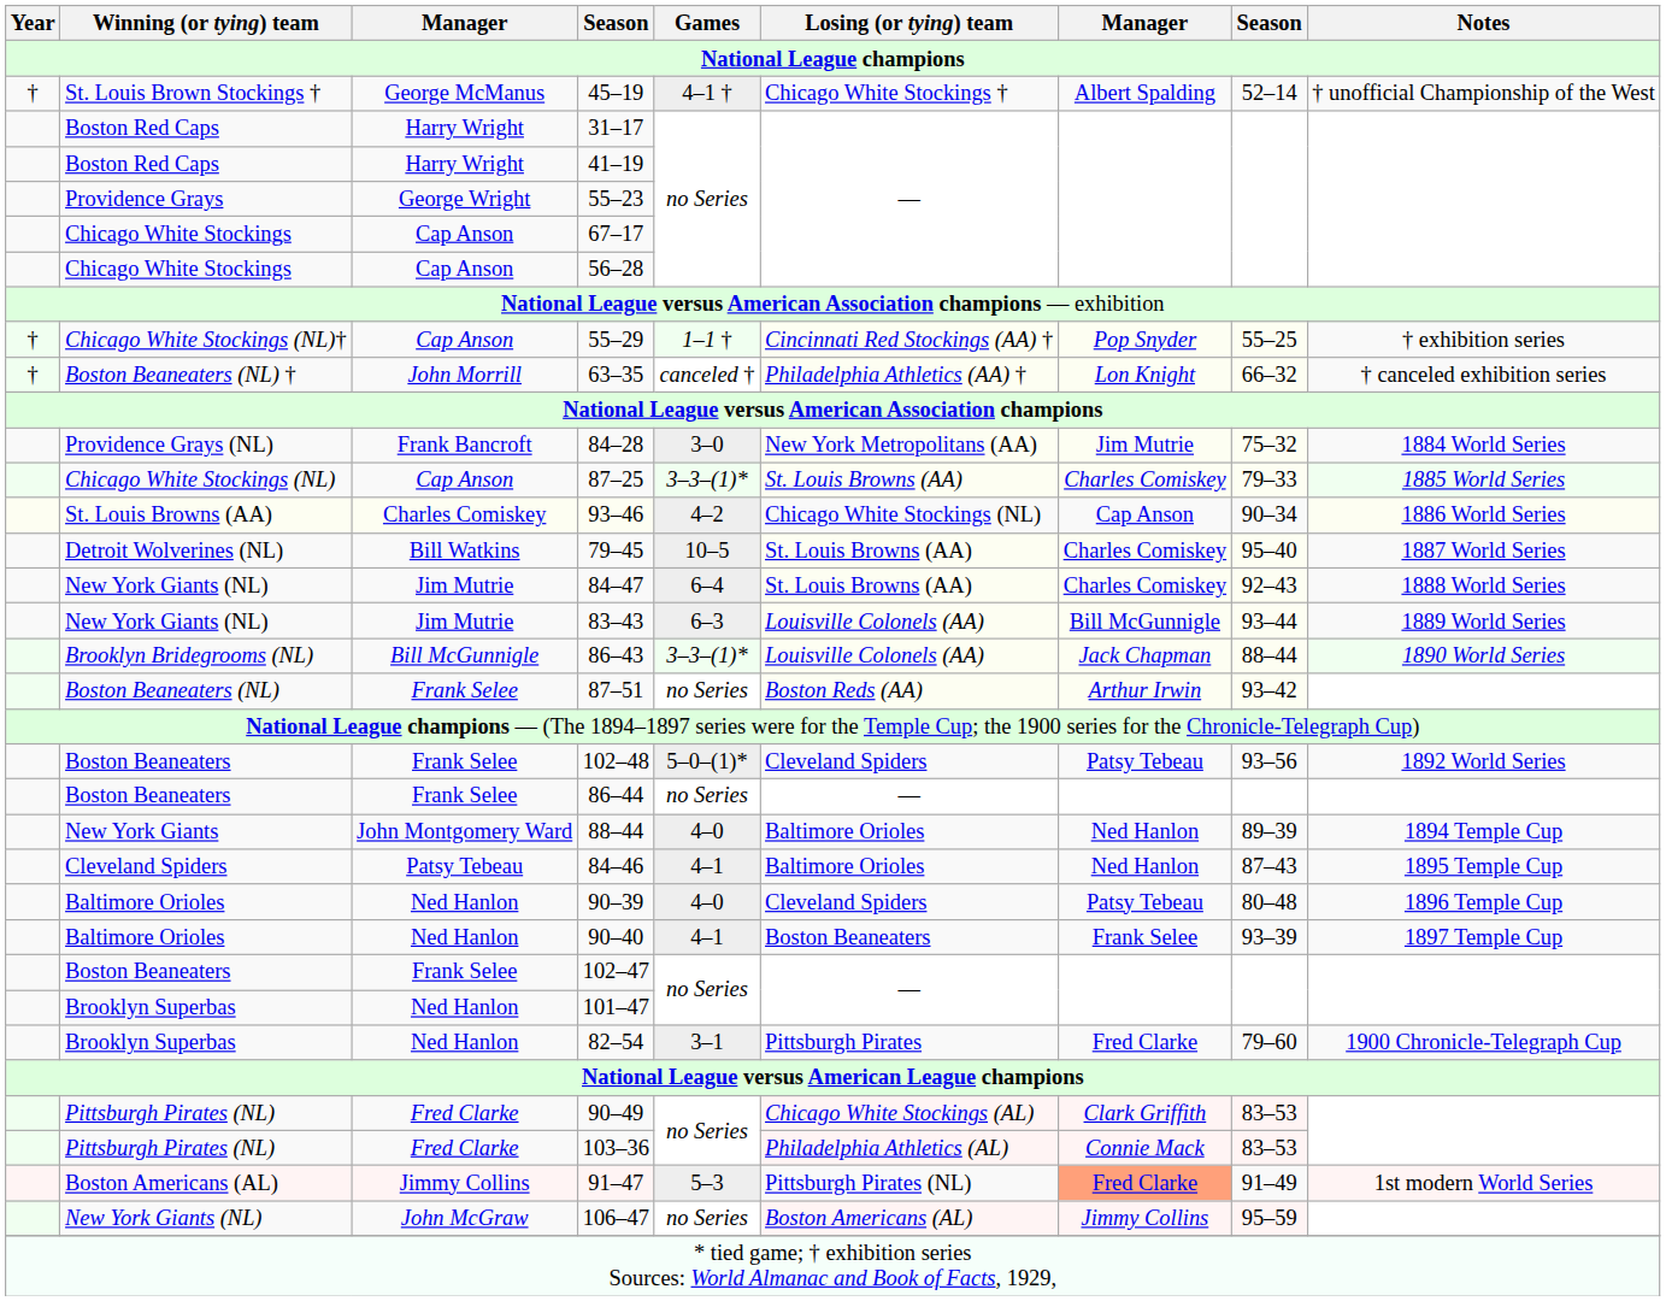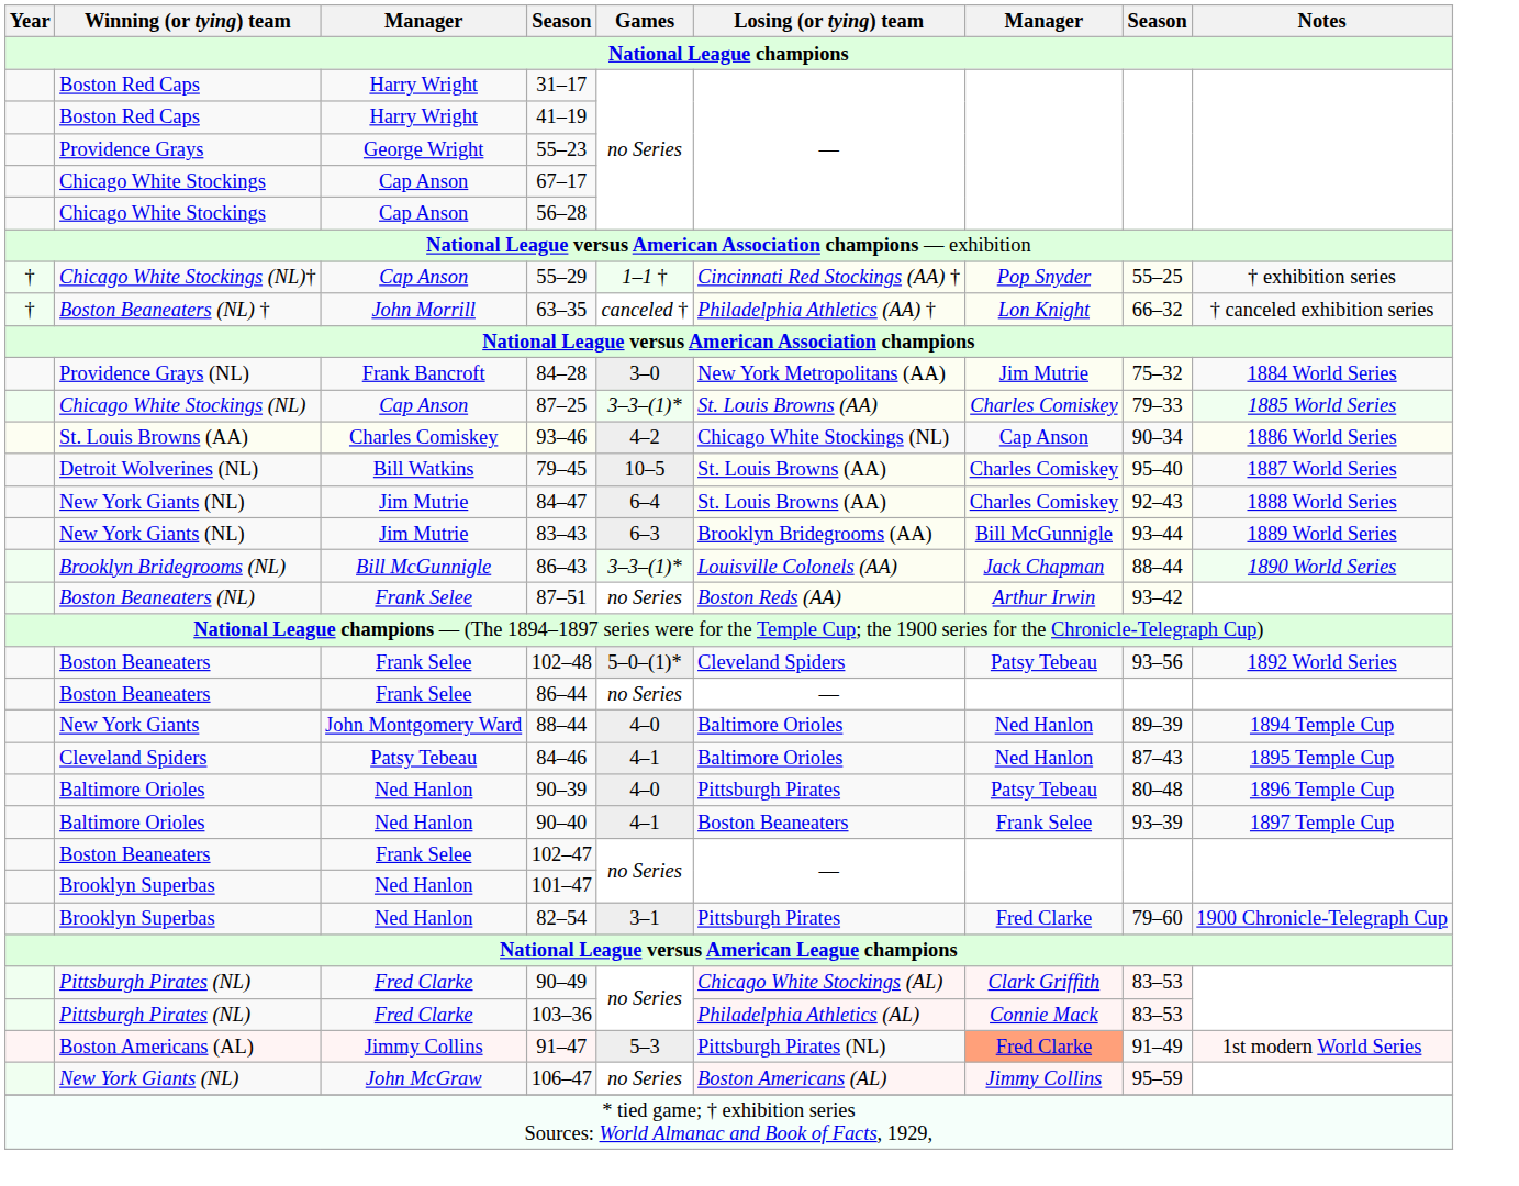- row: † | St. Louis Brown Stockings † | George McManus | 45–19 | 4–1 † | Chicago White Stockings † | Albert Spalding | 52–14 | † unofficial Championship of the West
83–43 | Losing (or tying) team: Louisville Colonels (AA) -> Brooklyn Bridegrooms (AA)
90–39 | Losing (or tying) team: Cleveland Spiders -> Pittsburgh Pirates
